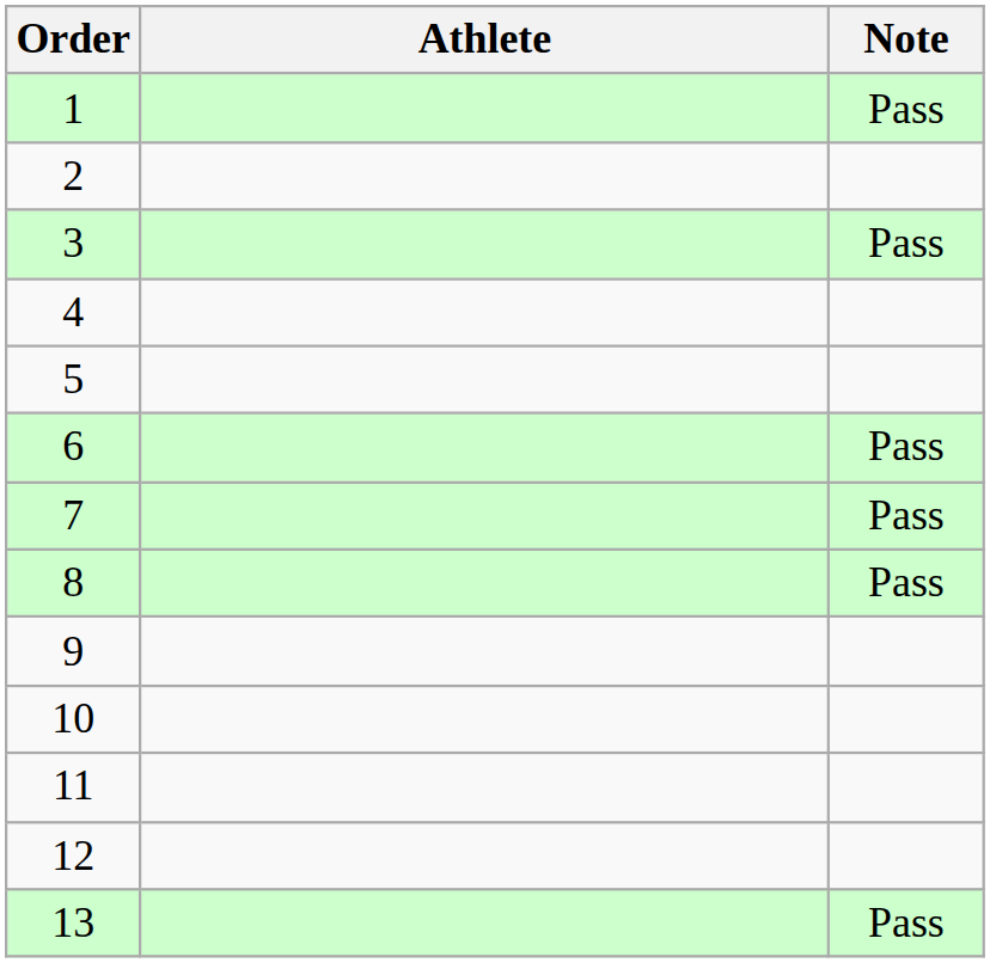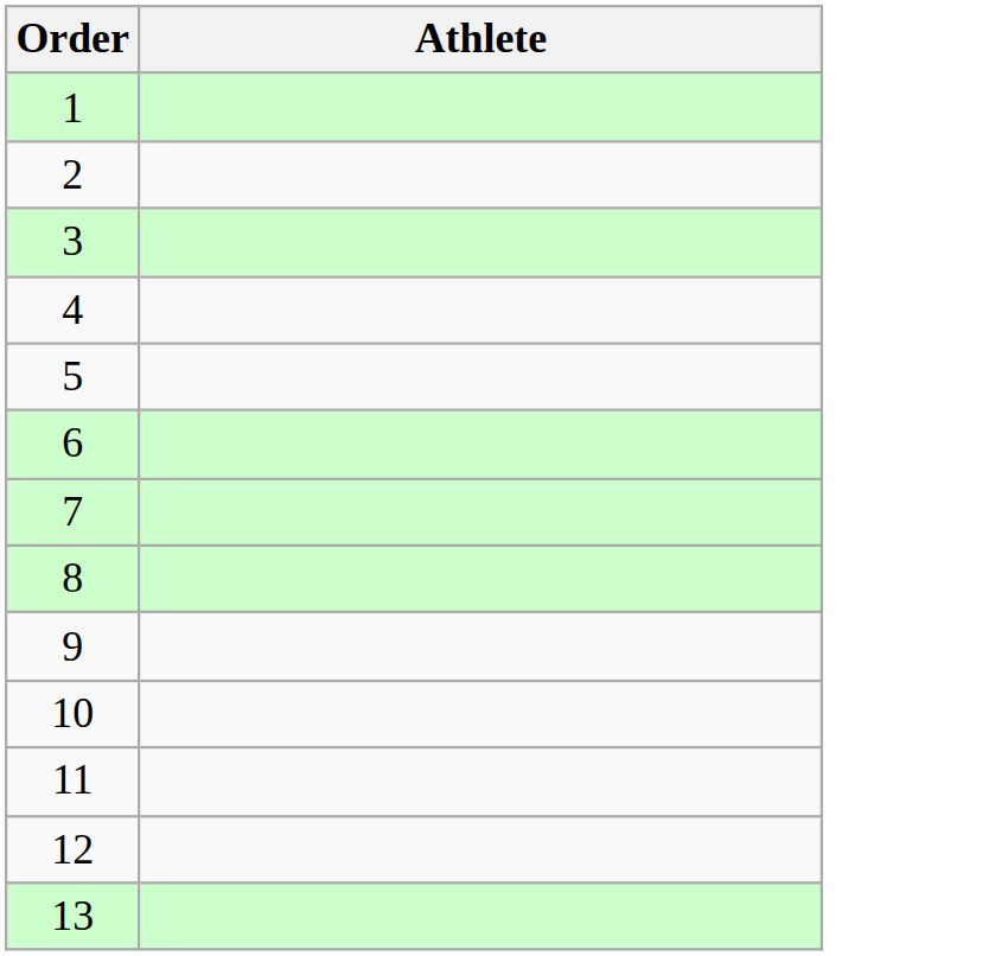- column: Note | Pass | Pass | Pass | Pass | Pass | Pass
